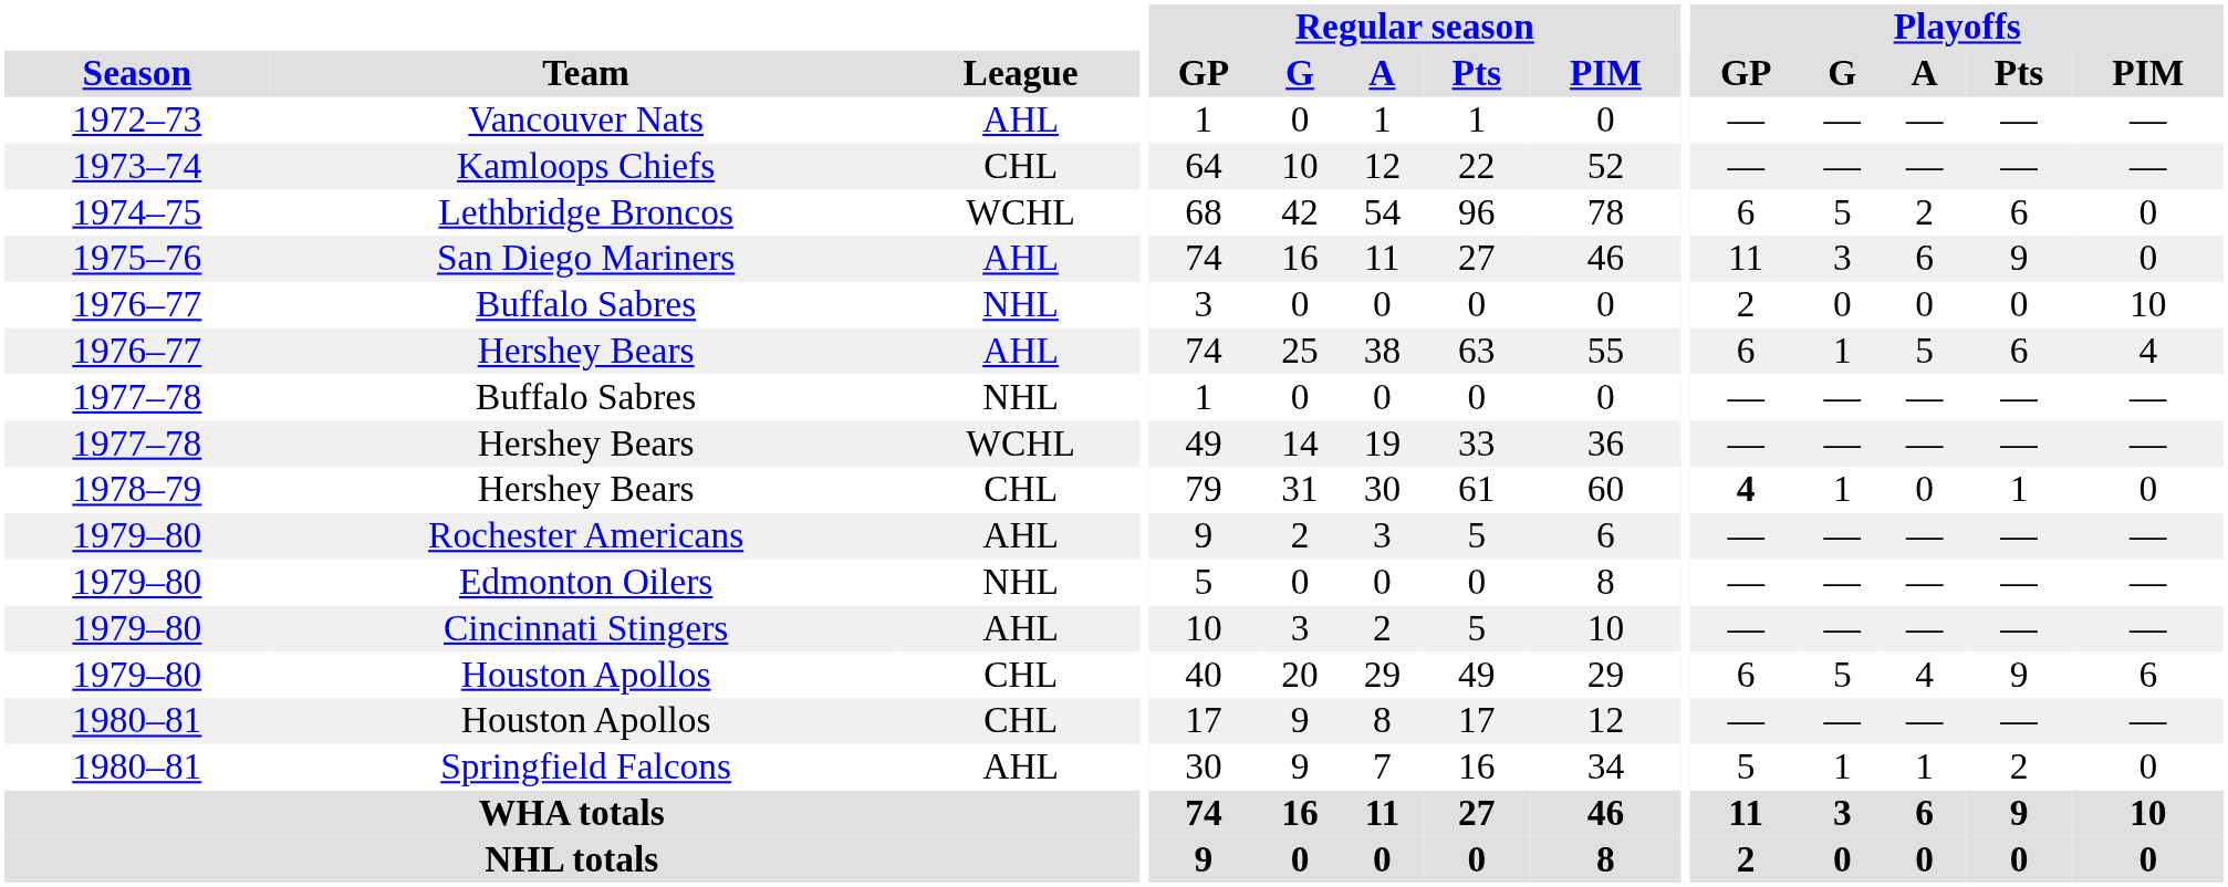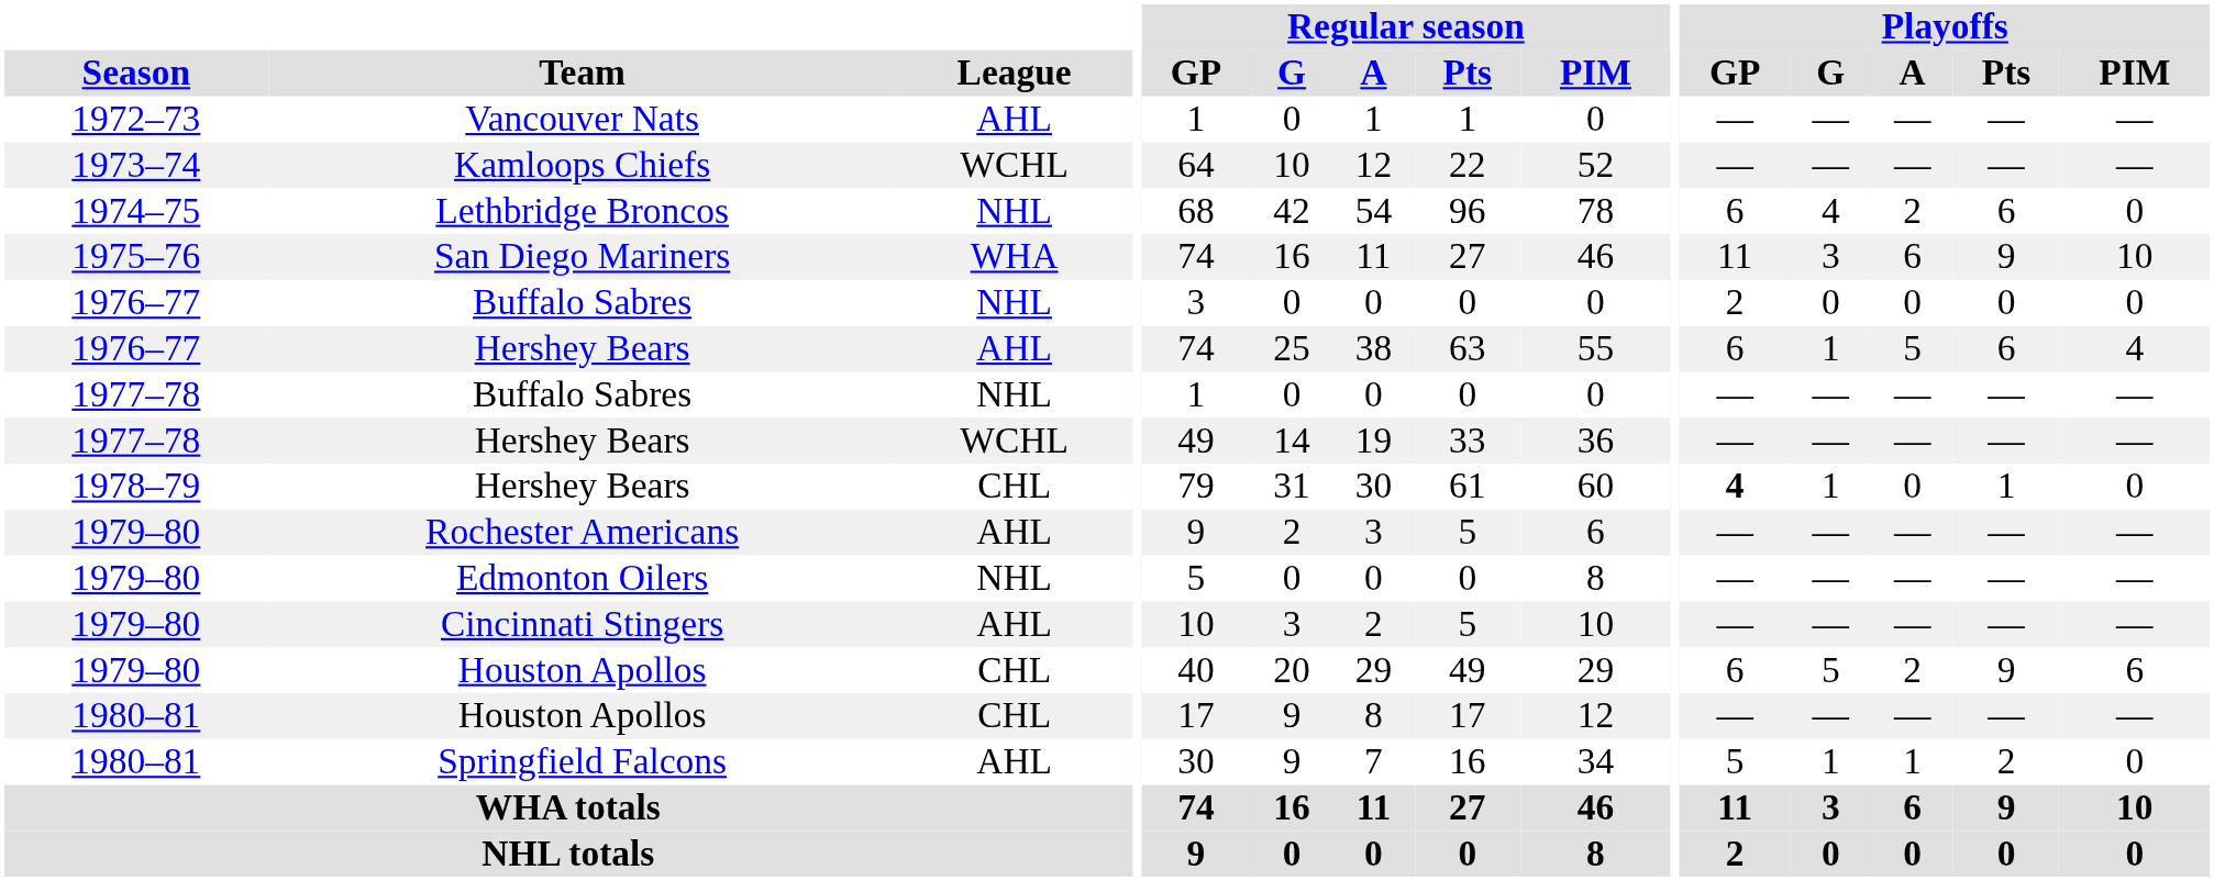Kamloops Chiefs | League: CHL -> WCHL
Lethbridge Broncos | League: WCHL -> NHL
Lethbridge Broncos | Playoffs / G: 5 -> 4
San Diego Mariners | League: AHL -> WHA
San Diego Mariners | Playoffs / PIM: 0 -> 10
1976–77 / Buffalo Sabres | Playoffs / PIM: 10 -> 0
1979–80 / Houston Apollos | Playoffs / A: 4 -> 2
